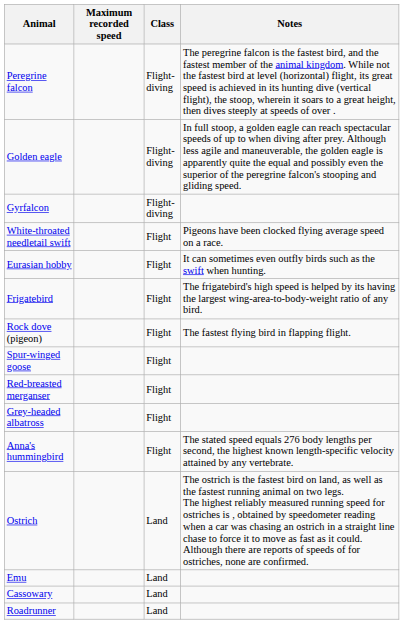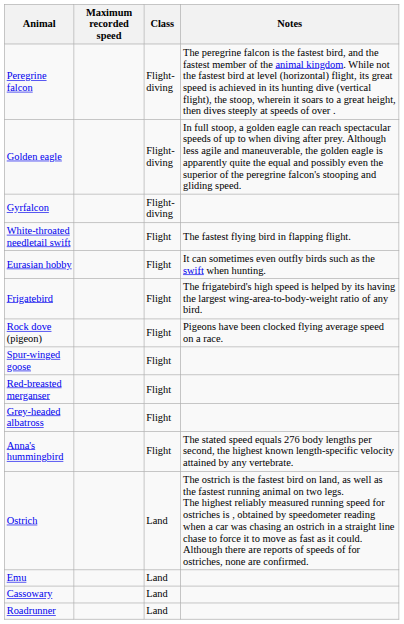White-throated needletail swift | Notes: Pigeons have been clocked flying average speed on a race. -> The fastest flying bird in flapping flight.
Rock dove (pigeon) | Notes: The fastest flying bird in flapping flight. -> Pigeons have been clocked flying average speed on a race.
